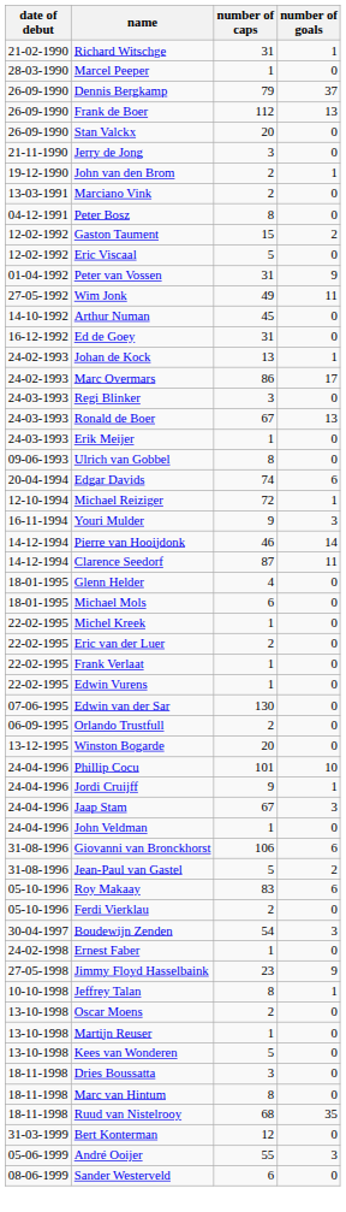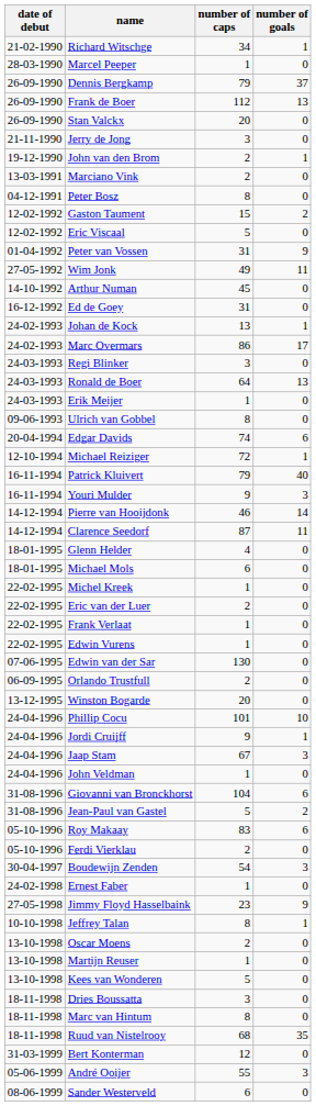Richard Witschge | number of caps: 31 -> 34
Ronald de Boer | number of caps: 67 -> 64
+ row: 16-11-1994 | Patrick Kluivert | 79 | 40
Giovanni van Bronckhorst | number of caps: 106 -> 104
